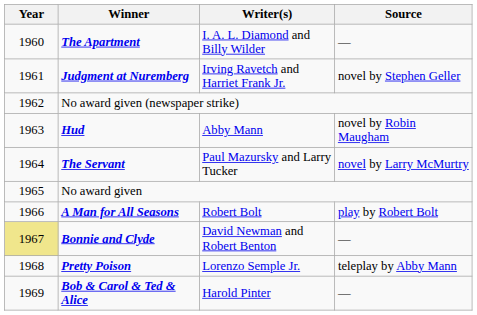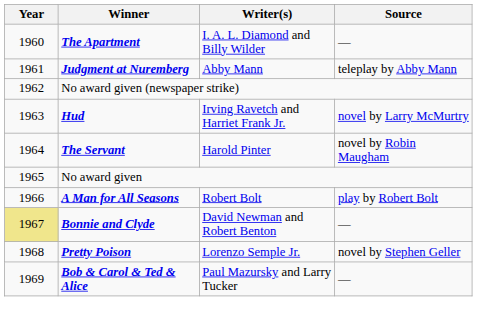Judgment at Nuremberg | Writer(s): Irving Ravetch and Harriet Frank Jr. -> Abby Mann
Judgment at Nuremberg | Source: novel by Stephen Geller -> teleplay by Abby Mann
Hud | Writer(s): Abby Mann -> Irving Ravetch and Harriet Frank Jr.
Hud | Source: novel by Robin Maugham -> novel by Larry McMurtry
The Servant | Writer(s): Paul Mazursky and Larry Tucker -> Harold Pinter
The Servant | Source: novel by Larry McMurtry -> novel by Robin Maugham
Pretty Poison | Source: teleplay by Abby Mann -> novel by Stephen Geller
Bob & Carol & Ted & Alice | Writer(s): Harold Pinter -> Paul Mazursky and Larry Tucker
